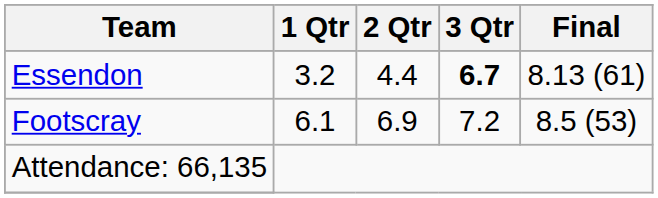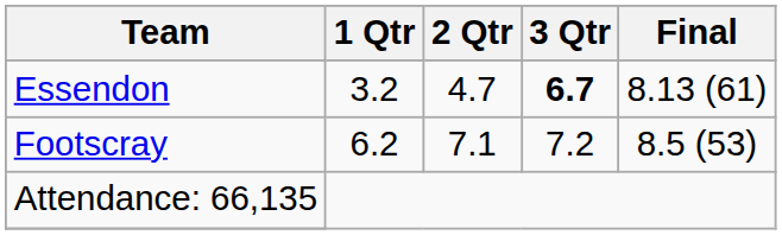Essendon | 2 Qtr: 4.4 -> 4.7
Footscray | 1 Qtr: 6.1 -> 6.2
Footscray | 2 Qtr: 6.9 -> 7.1
